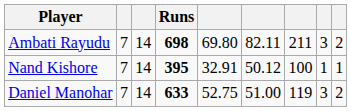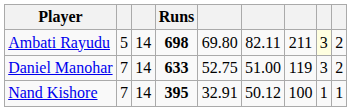Ambati Rayudu | column 2: 7 -> 5
Ambati Rayudu | column 8: no background -> lightyellow background
rows swapped: Daniel Manohar <-> Nand Kishore
